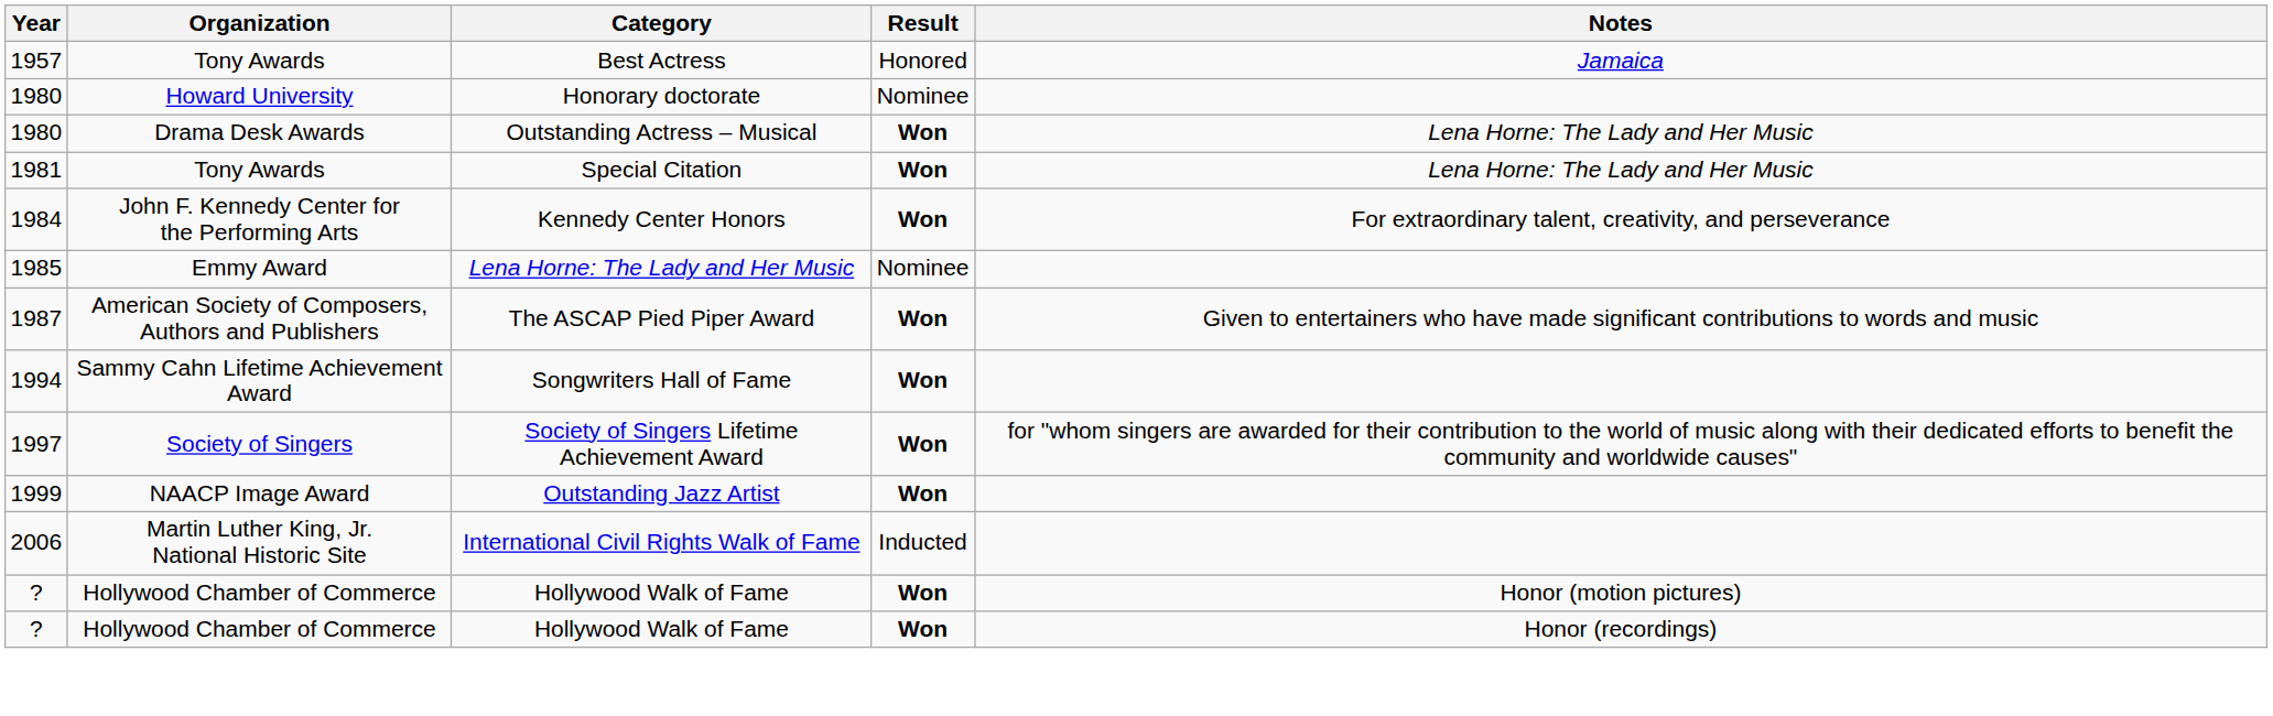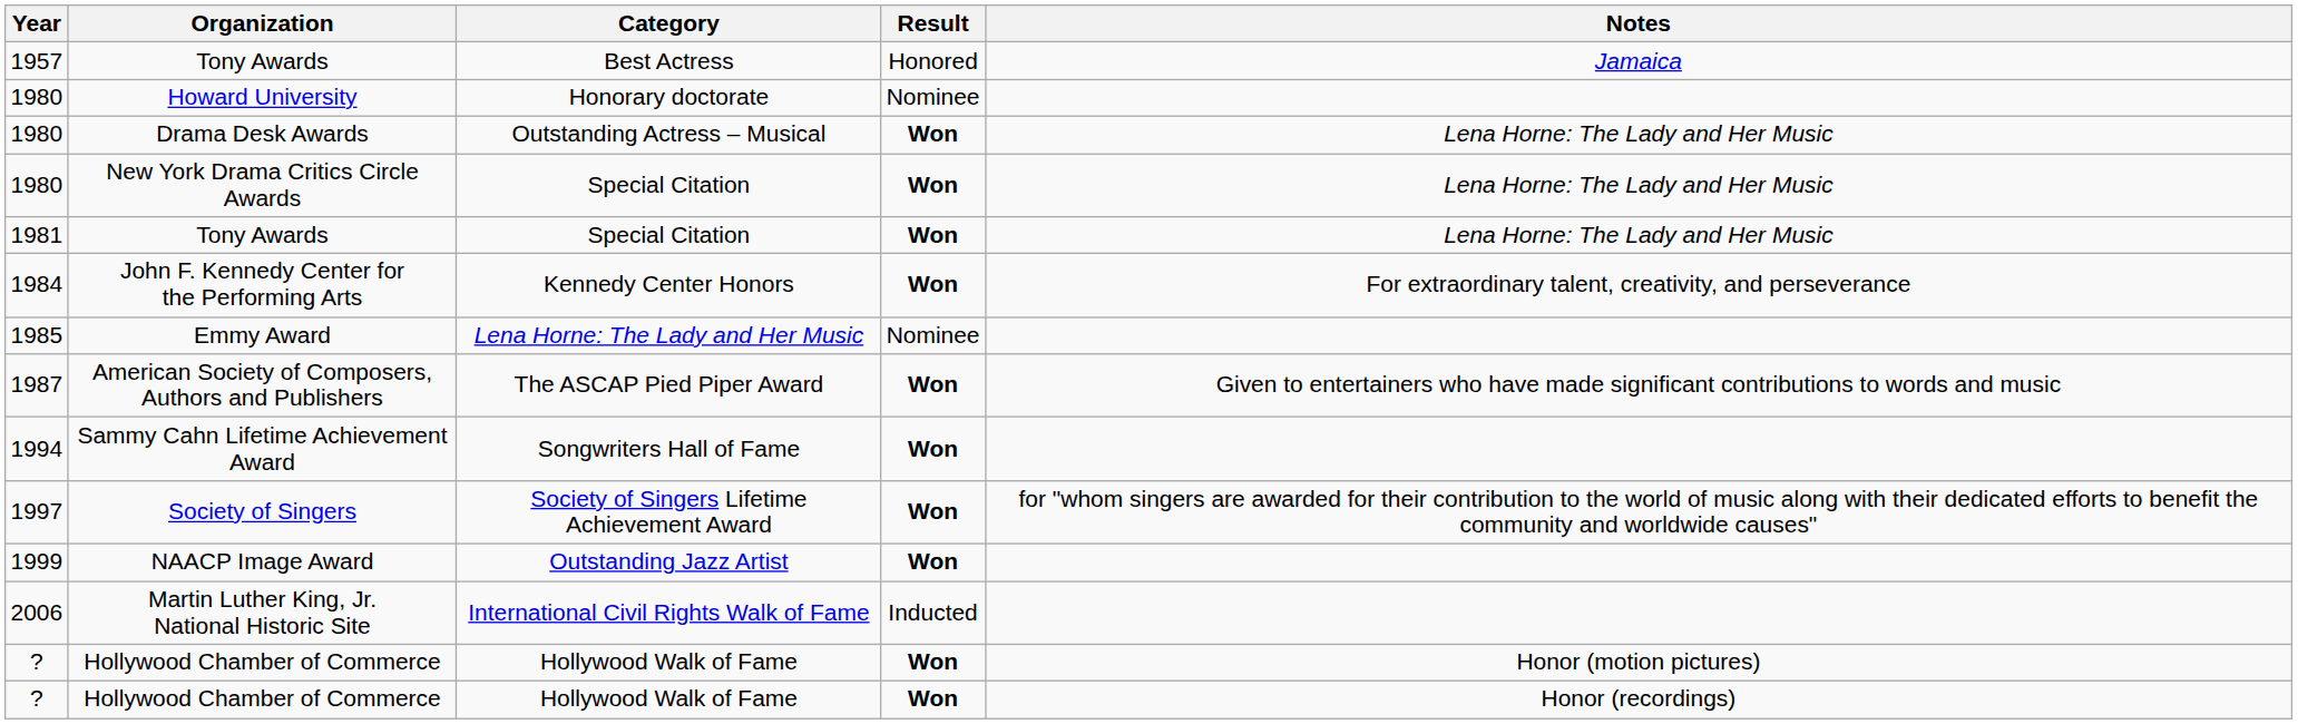+ row: 1980 | New York Drama Critics Circle Awards | Special Citation | Won | Lena Horne: The Lady and Her Music
